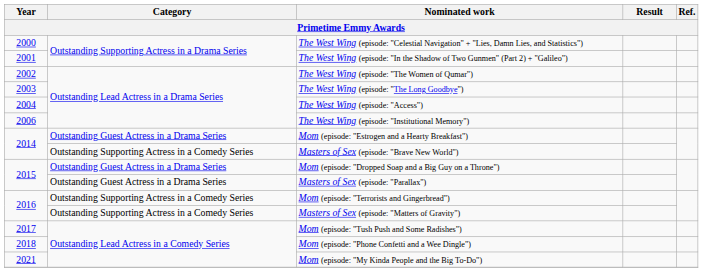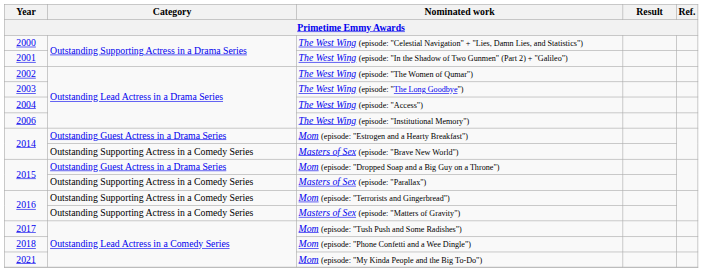Masters of Sex (episode: "Parallax") | Category: Outstanding Guest Actress in a Drama Series -> Outstanding Supporting Actress in a Comedy Series
